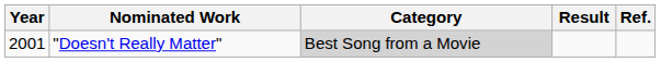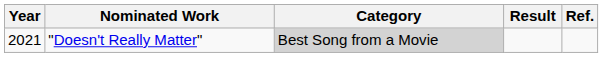"Doesn't Really Matter" | Year: 2001 -> 2021
